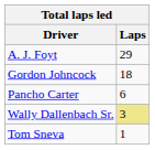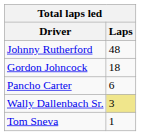+ row: Johnny Rutherford | 48
- row: A. J. Foyt | 29
